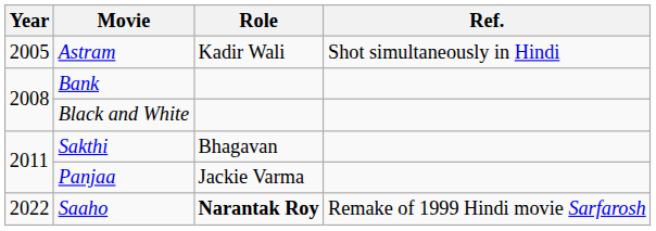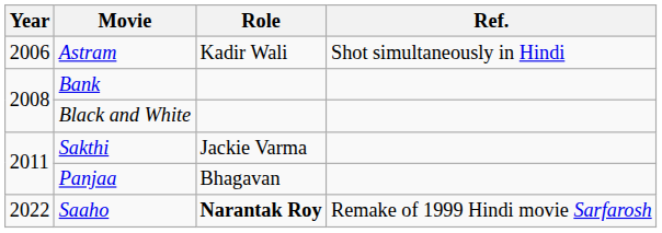Astram | Year: 2005 -> 2006
Sakthi | Role: Bhagavan -> Jackie Varma
Panjaa | Role: Jackie Varma -> Bhagavan
